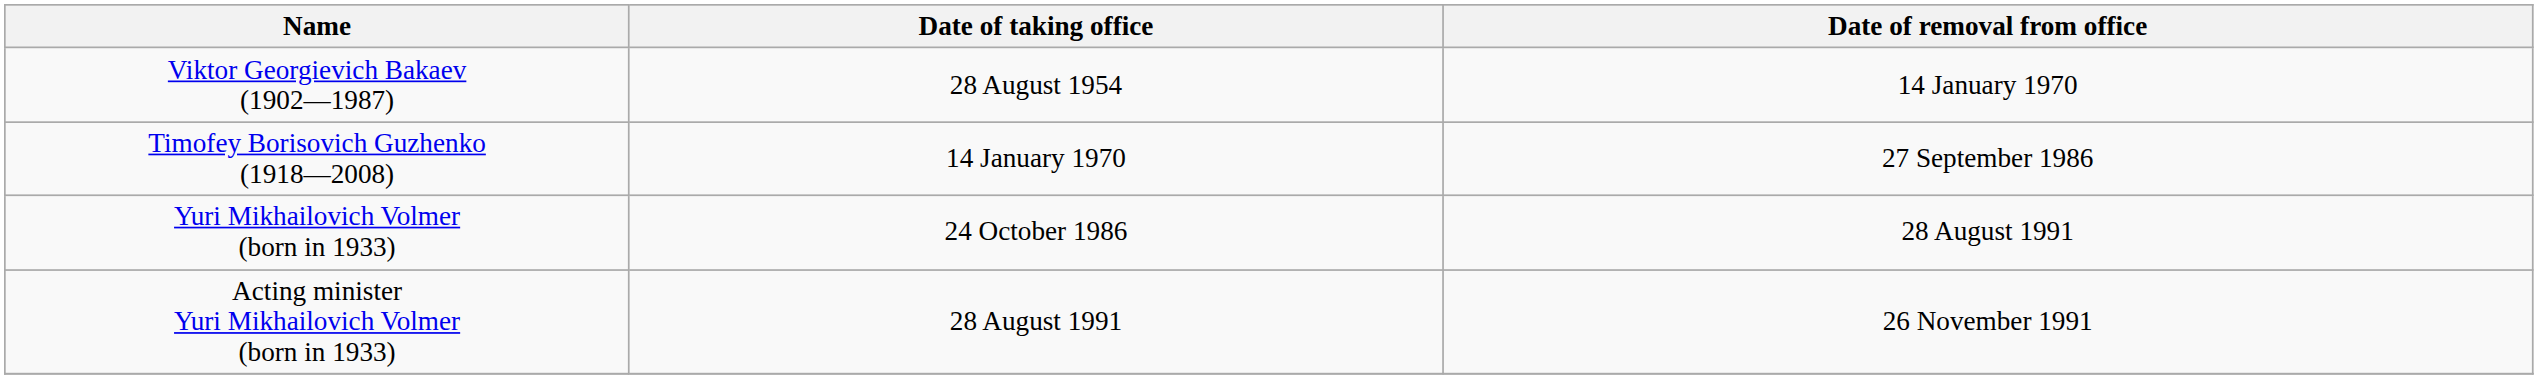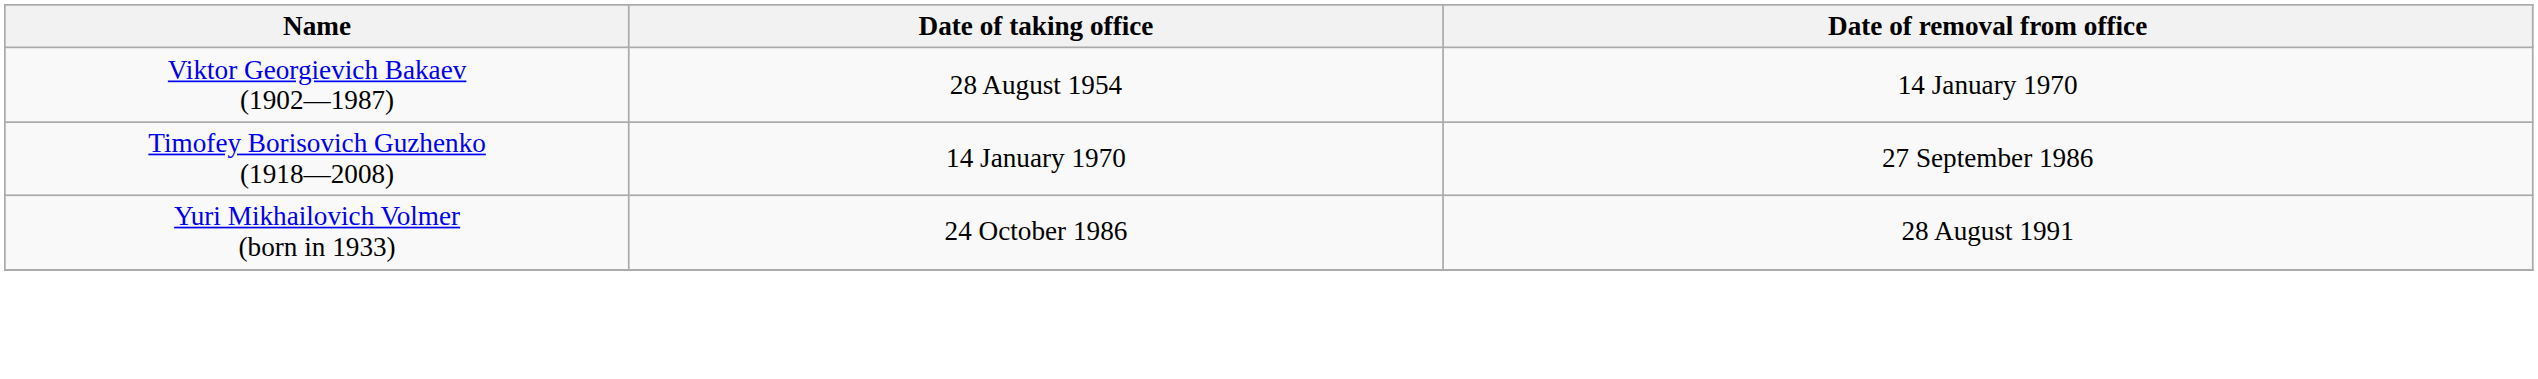- row: Acting minister Yuri Mikhailovich Volmer (born in 1933) | 28 August 1991 | 26 November 1991
